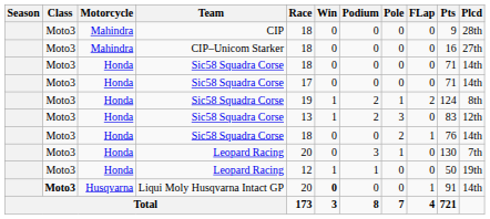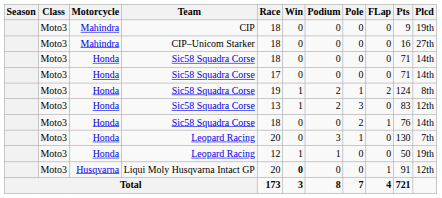CIP | Plcd: 28th -> 19th
Liqui Moly Husqvarna Intact GP | Class: bold -> normal
Liqui Moly Husqvarna Intact GP | Plcd: 14th -> 12th
